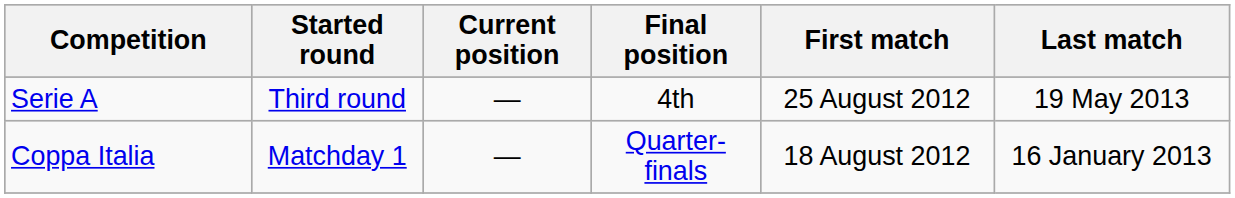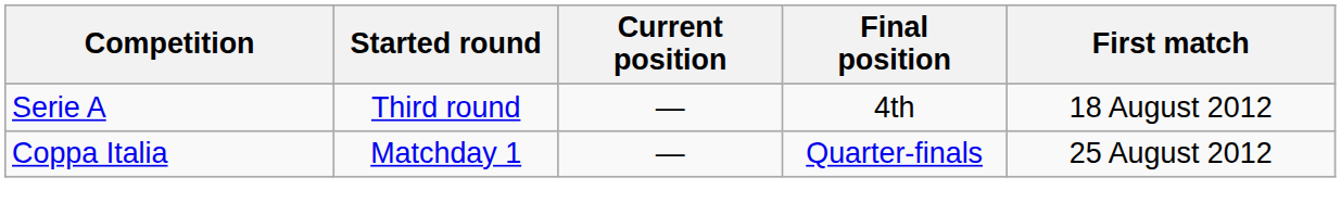- column: Last match | 19 May 2013 | 16 January 2013
Serie A | First match: 25 August 2012 -> 18 August 2012
Coppa Italia | First match: 18 August 2012 -> 25 August 2012
